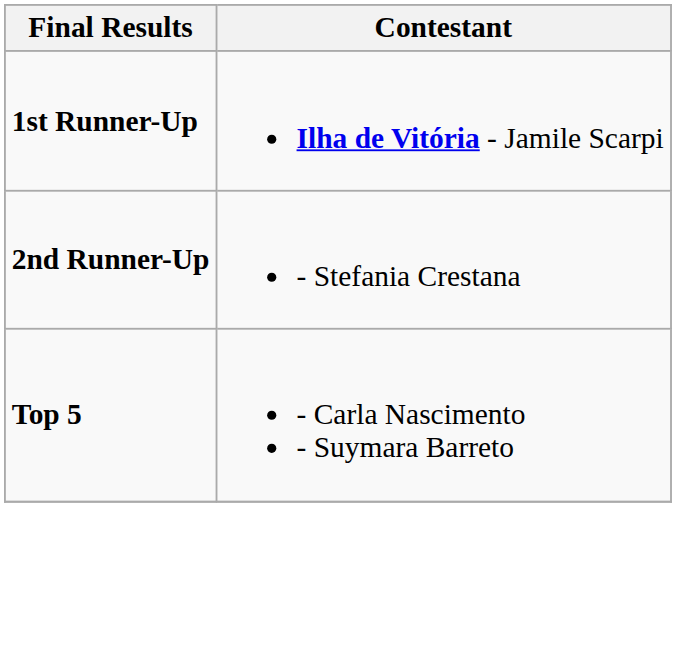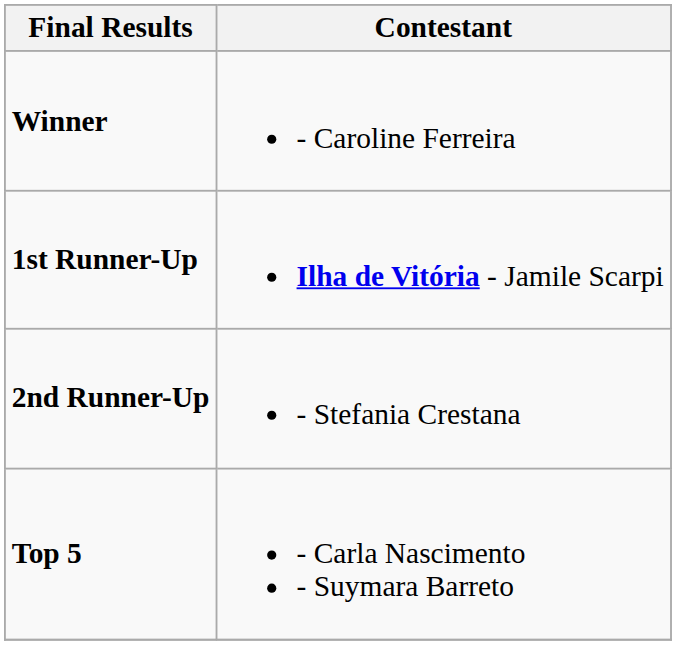+ row: Winner | - Caroline Ferreira
